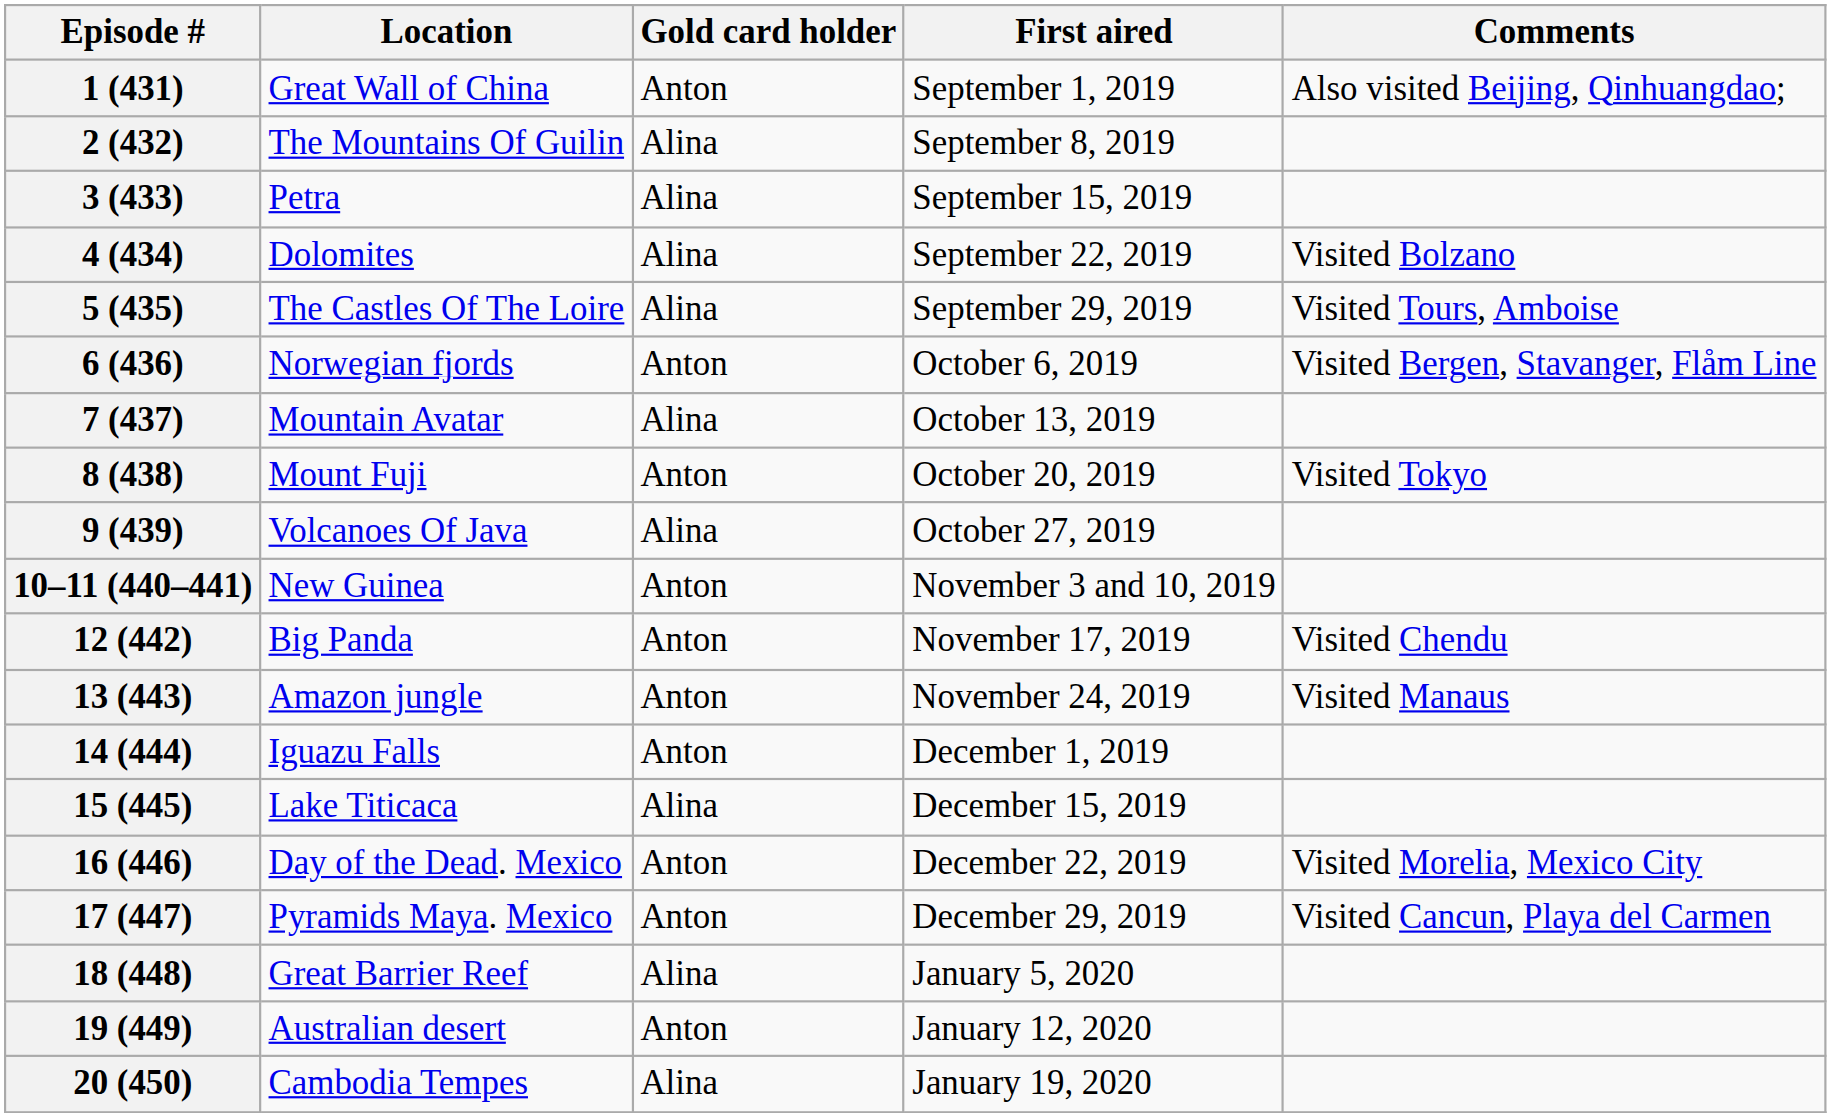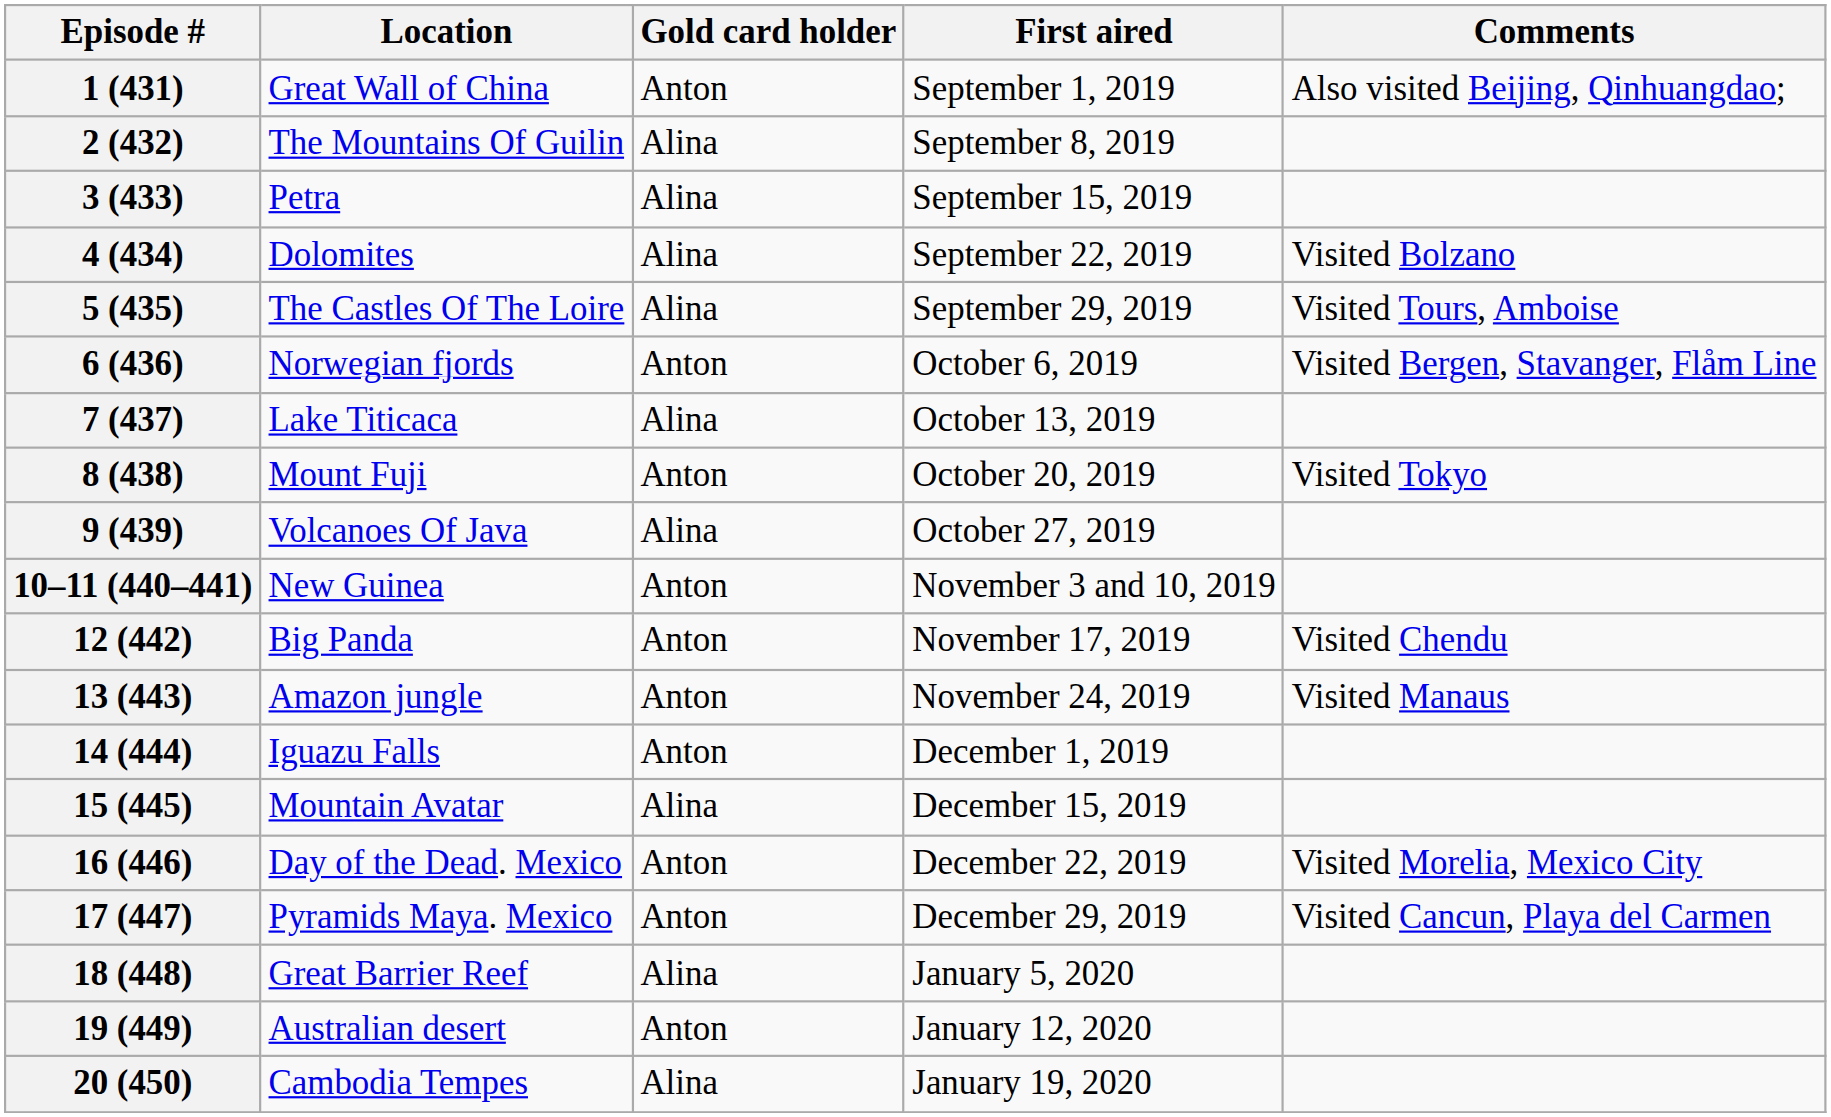7 (437) | Location: Mountain Avatar -> Lake Titicaca
15 (445) | Location: Lake Titicaca -> Mountain Avatar
